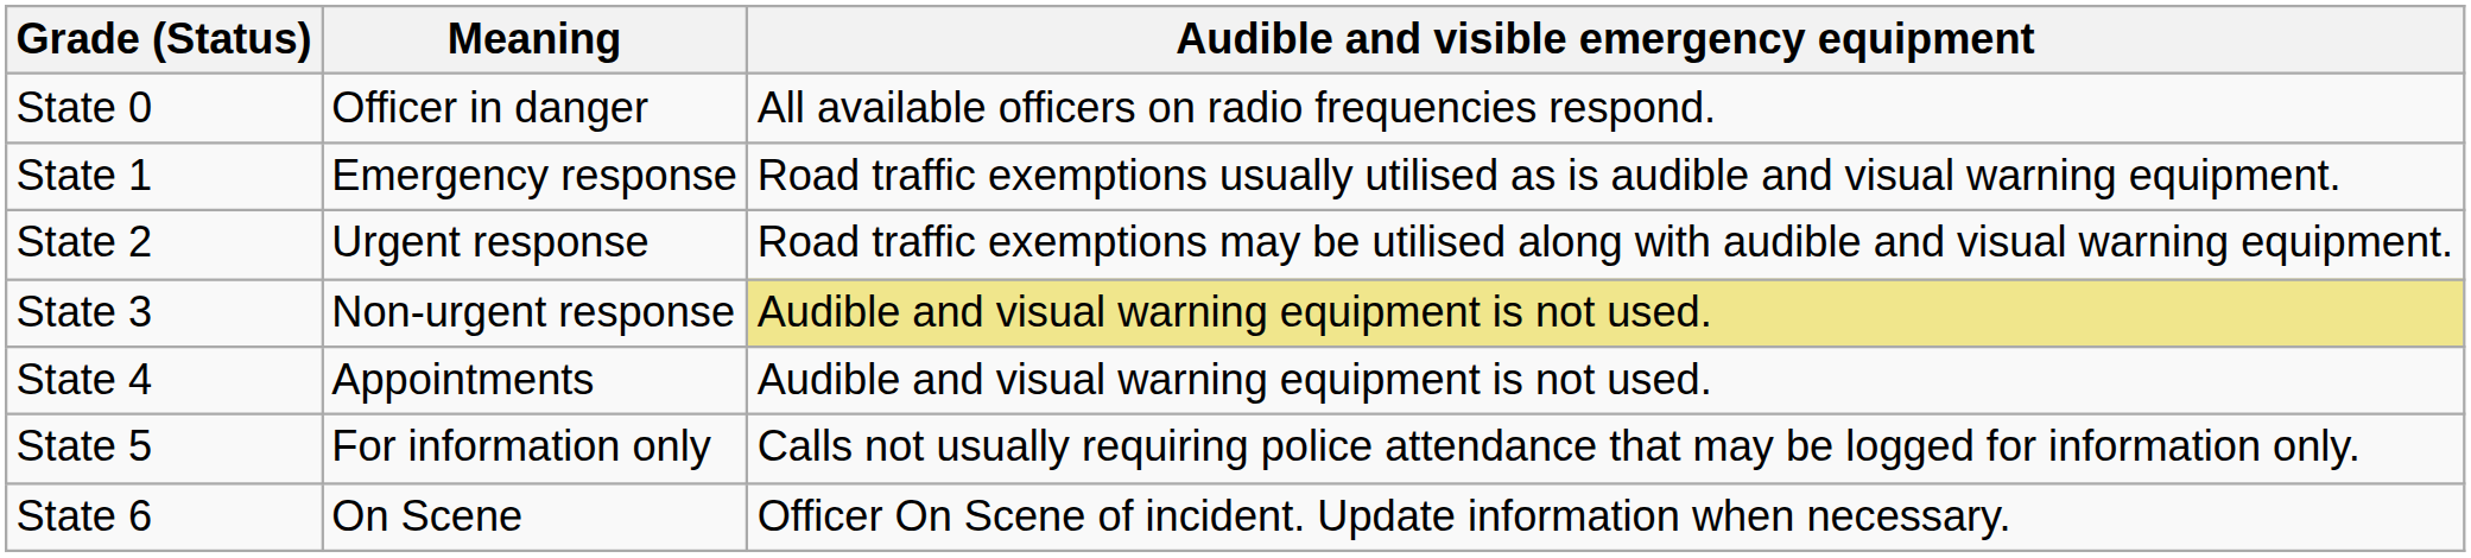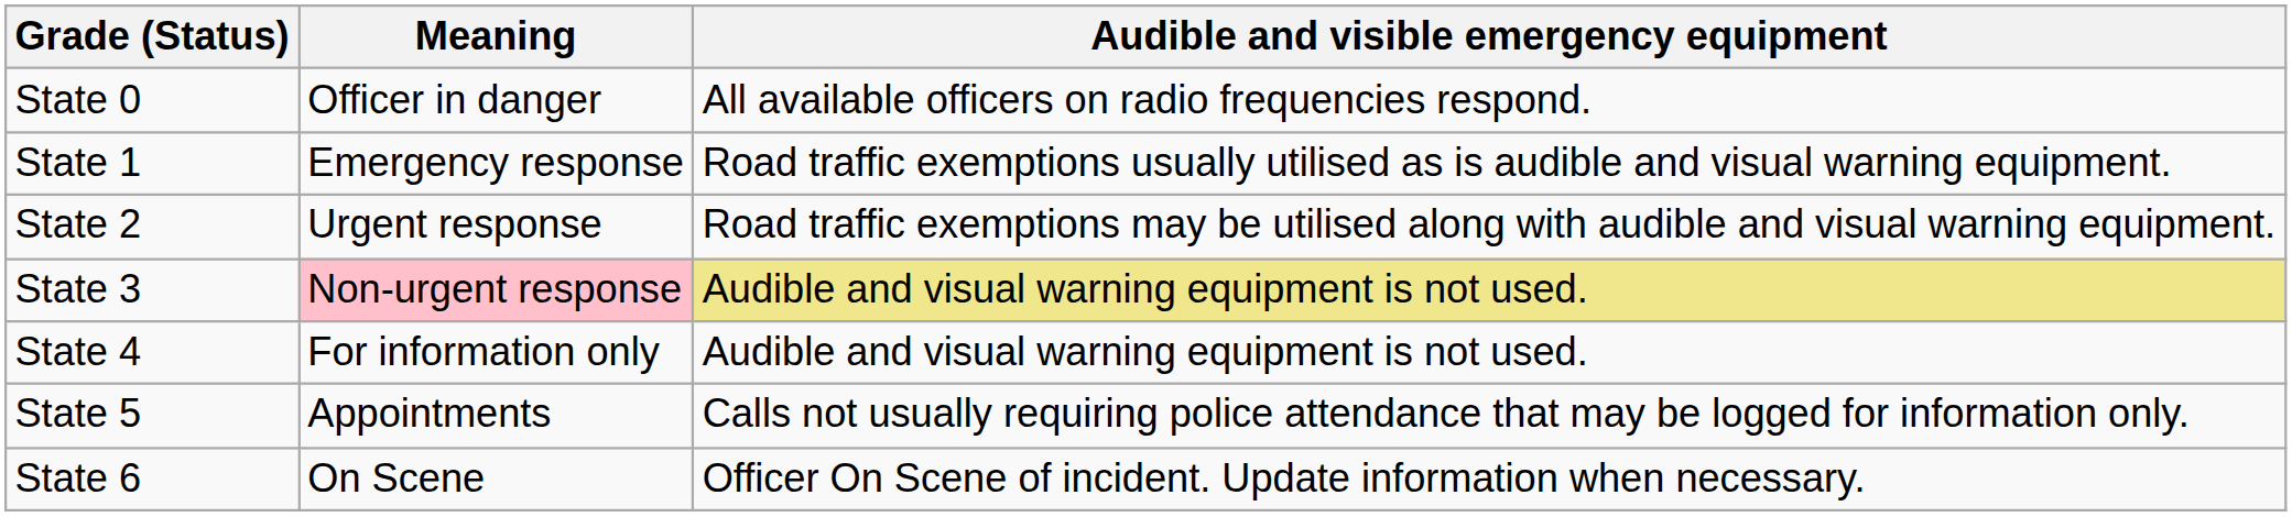State 3 | Meaning: no background -> pink background
State 4 | Meaning: Appointments -> For information only
State 5 | Meaning: For information only -> Appointments
